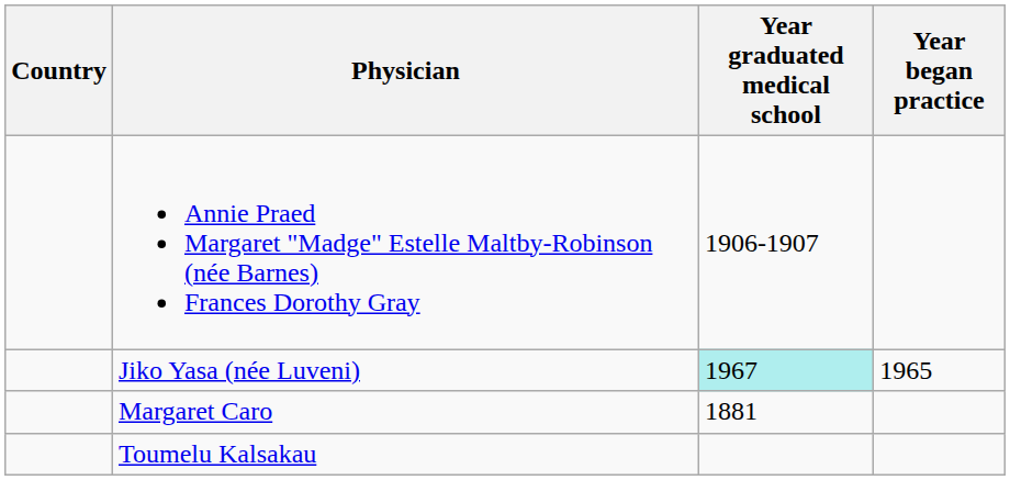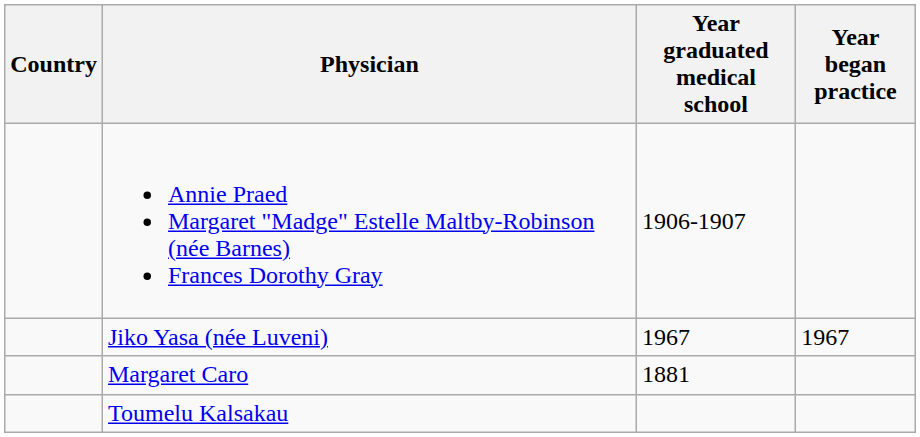Jiko Yasa (née Luveni) | Year graduated medical school: paleturquoise background -> no background
Jiko Yasa (née Luveni) | Year began practice: 1965 -> 1967
